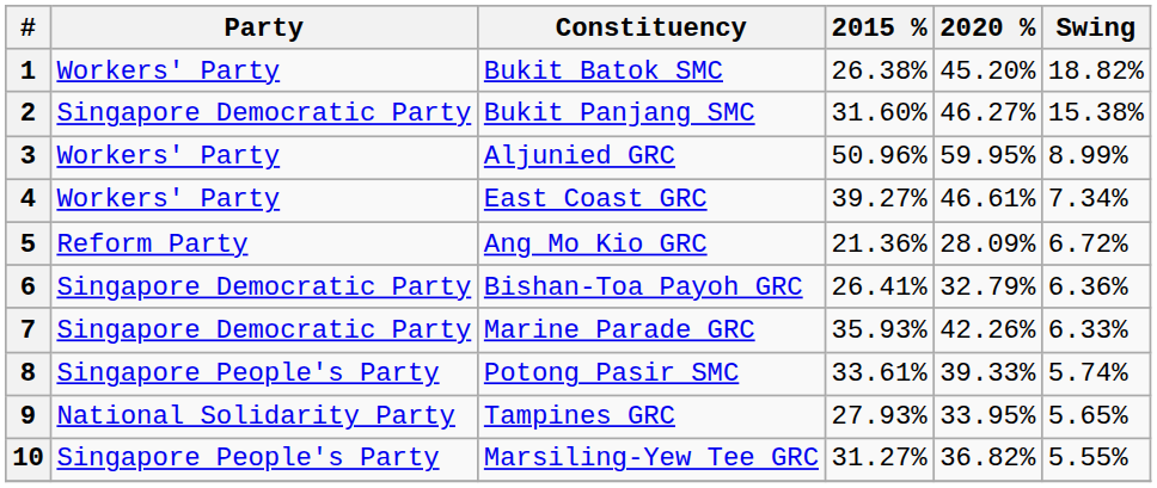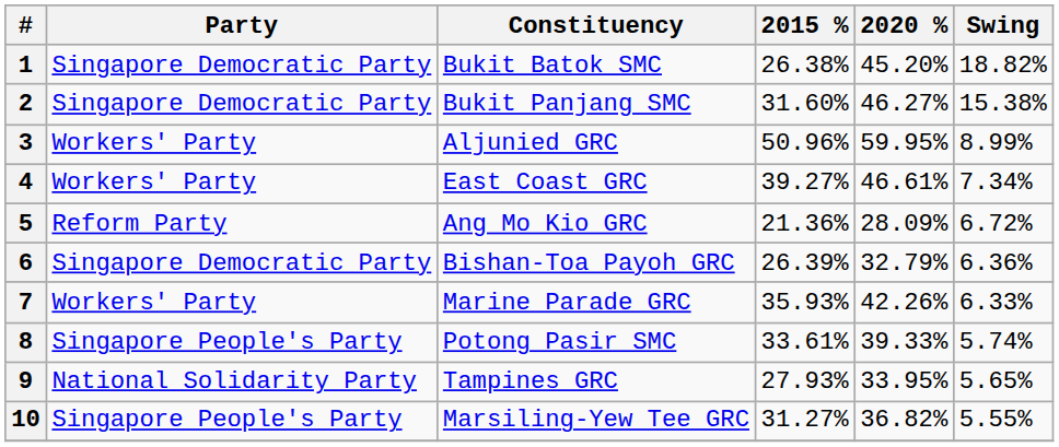1 | Party: Workers' Party -> Singapore Democratic Party
6 | 2015 %: 26.41% -> 26.39%
7 | Party: Singapore Democratic Party -> Workers' Party
